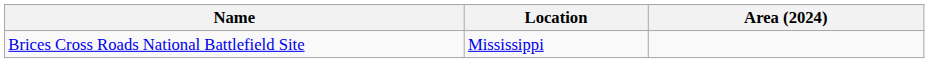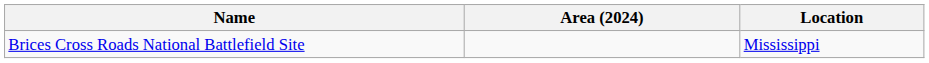columns swapped: Location <-> Area (2024)
